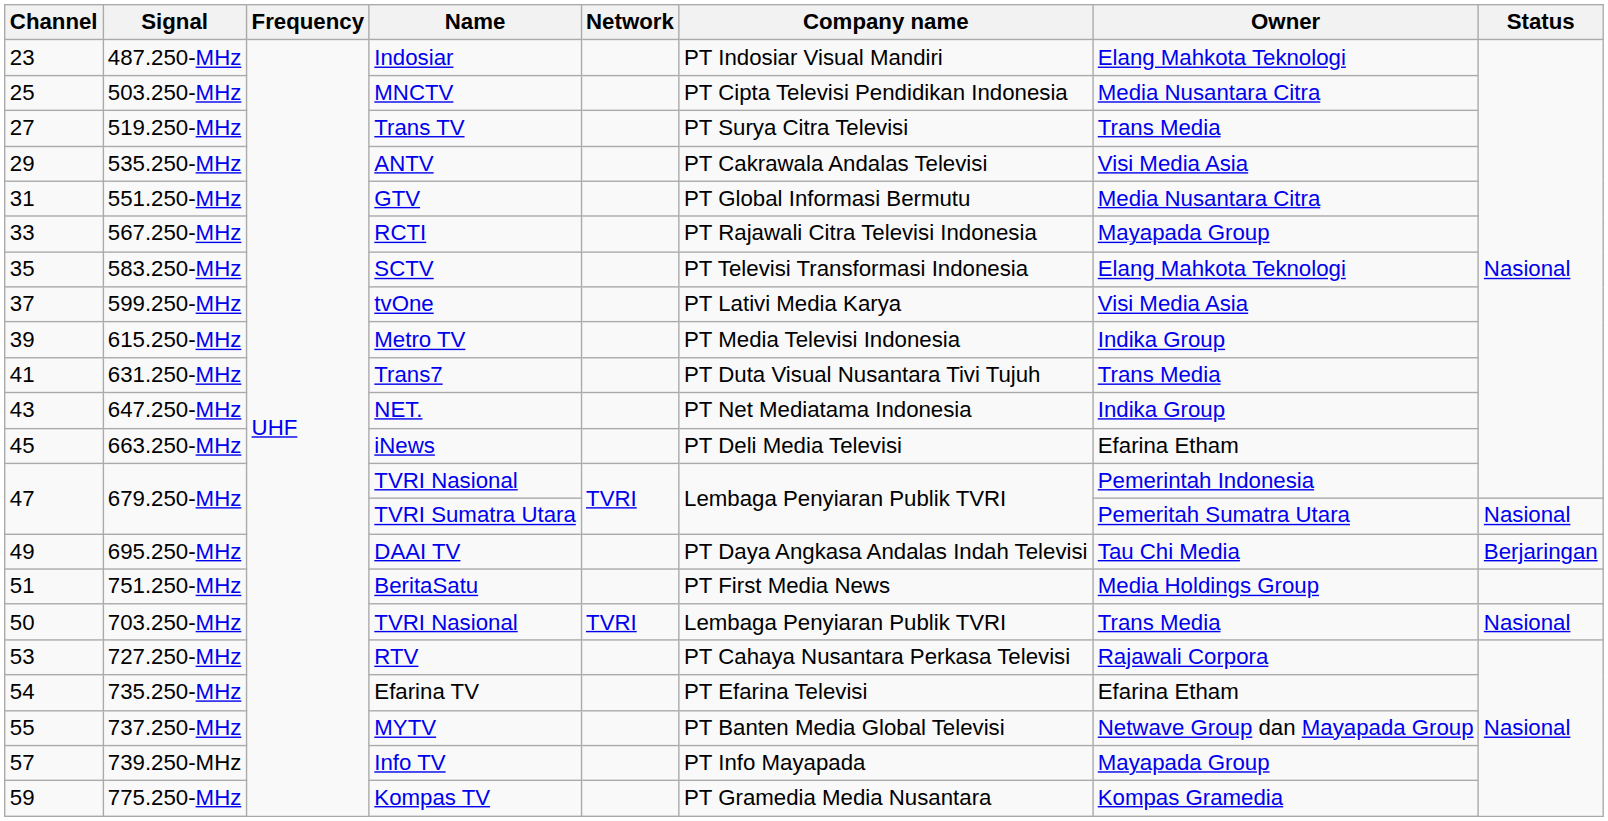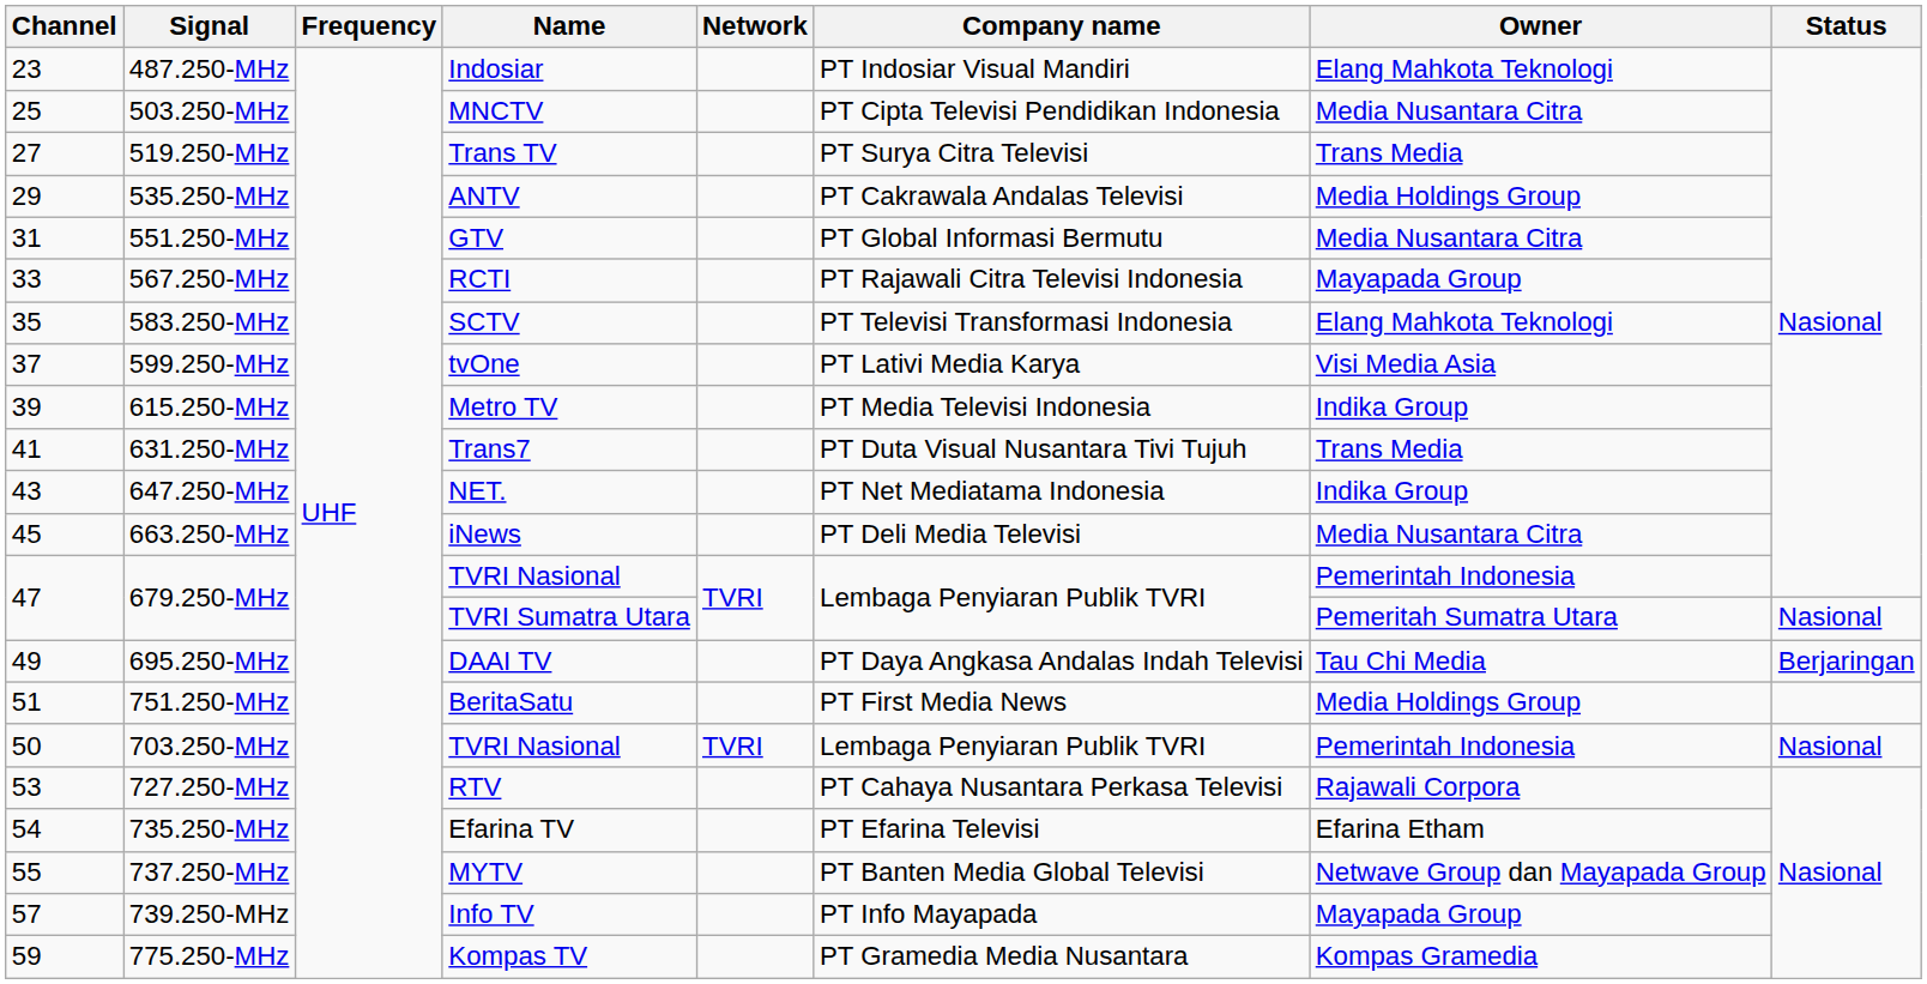535.250-MHz | Owner: Visi Media Asia -> Media Holdings Group
663.250-MHz | Owner: Efarina Etham -> Media Nusantara Citra
703.250-MHz | Owner: Trans Media -> Pemerintah Indonesia
